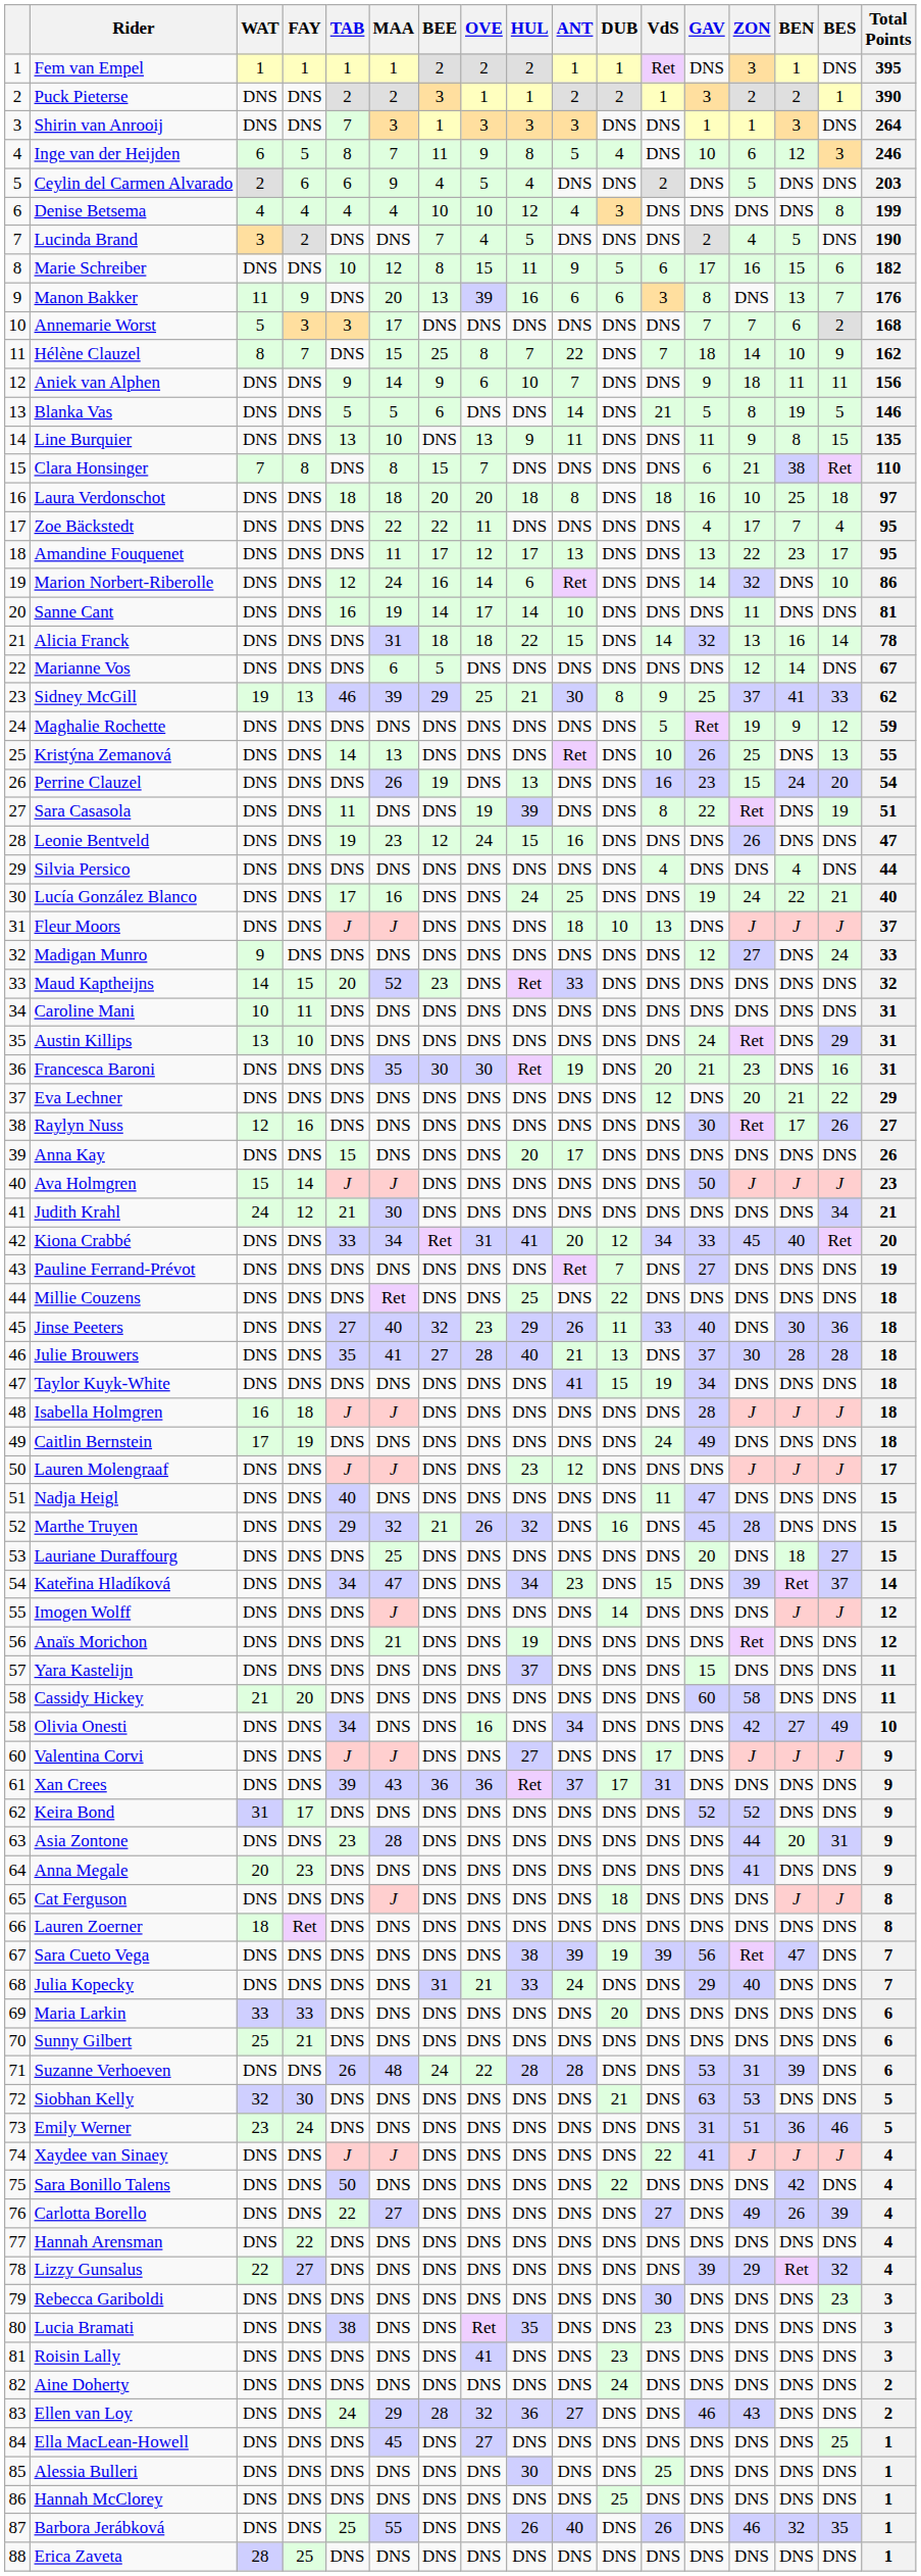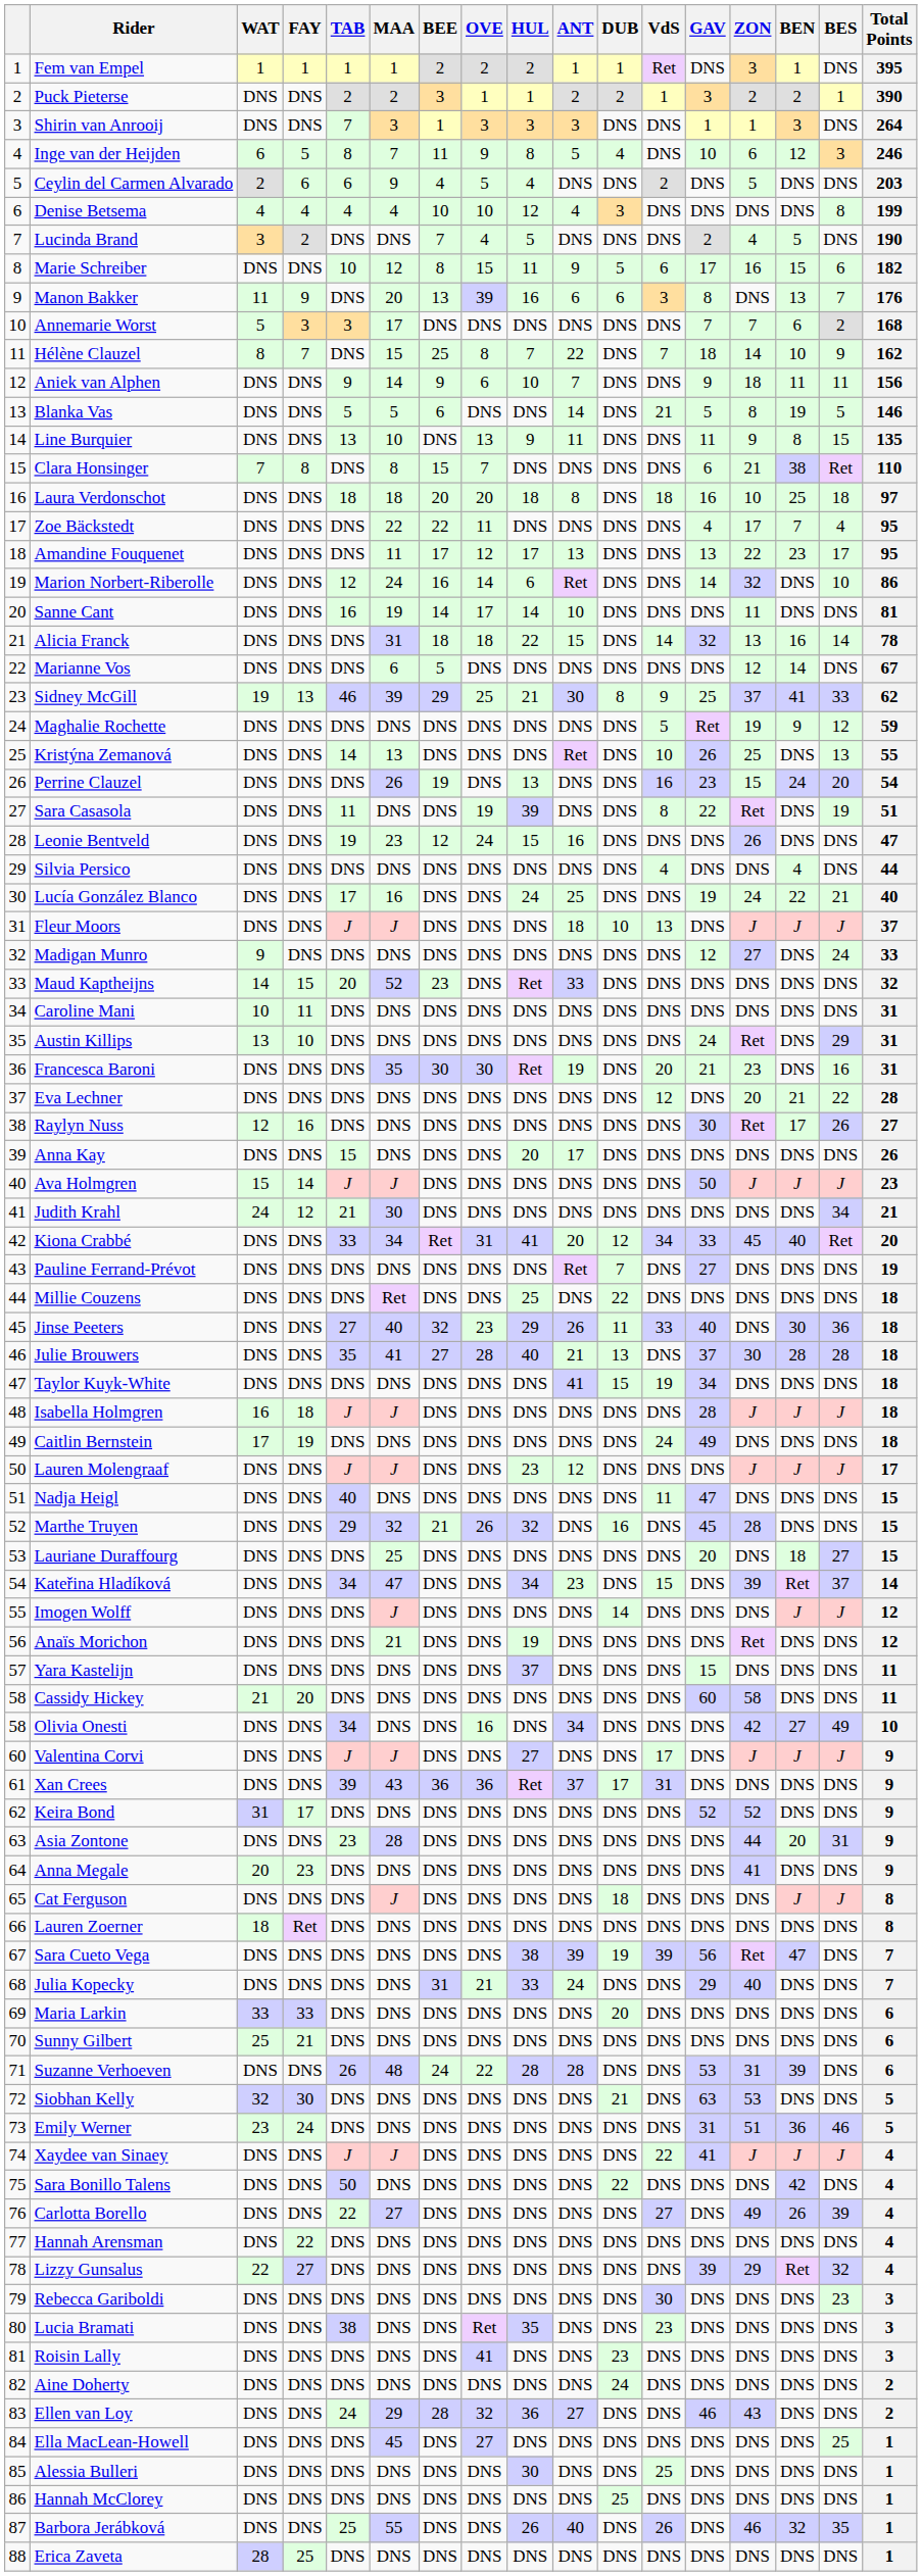Eva Lechner | Total Points: 29 -> 28
